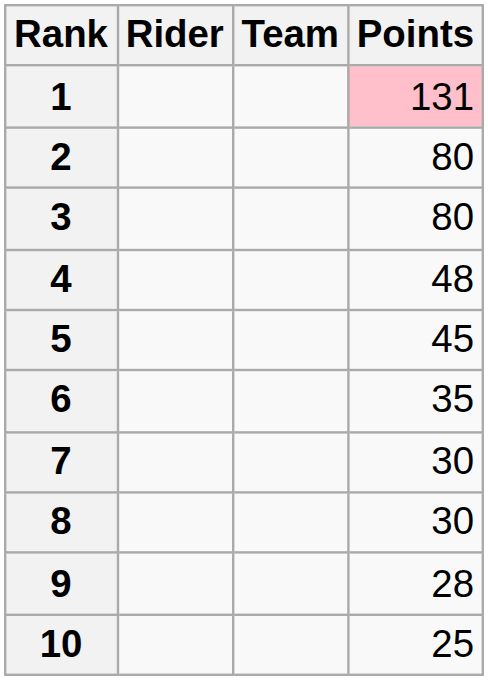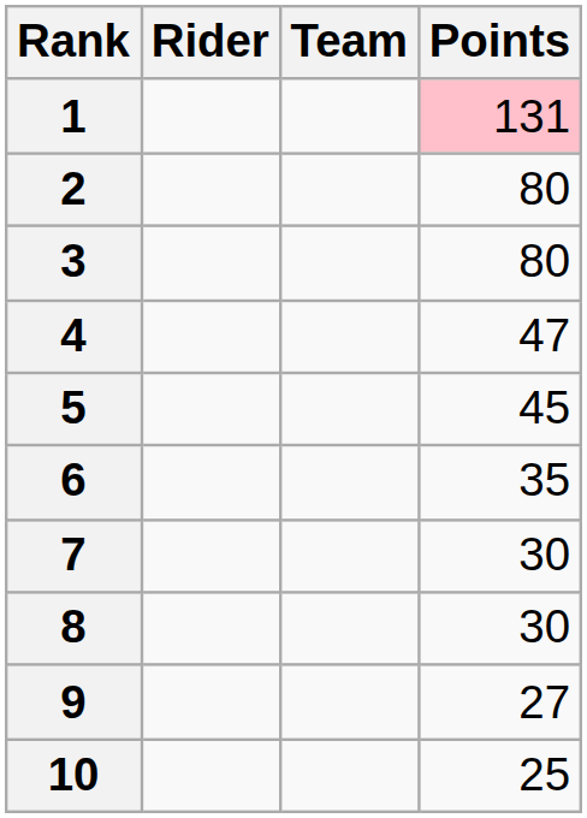4 | Points: 48 -> 47
9 | Points: 28 -> 27
